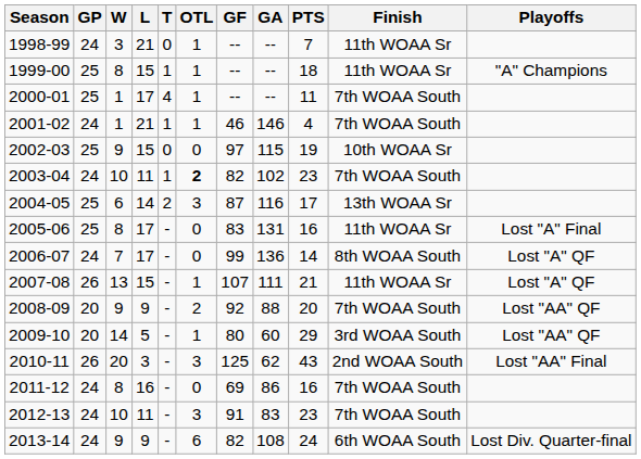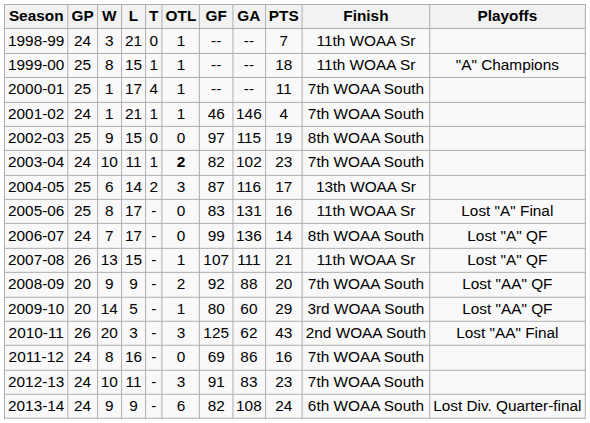2002-03 | Finish: 10th WOAA Sr -> 8th WOAA South
